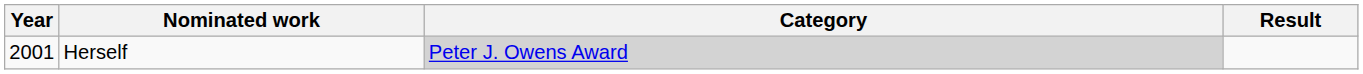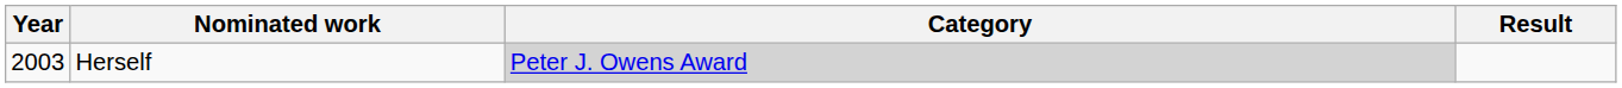Herself | Year: 2001 -> 2003
